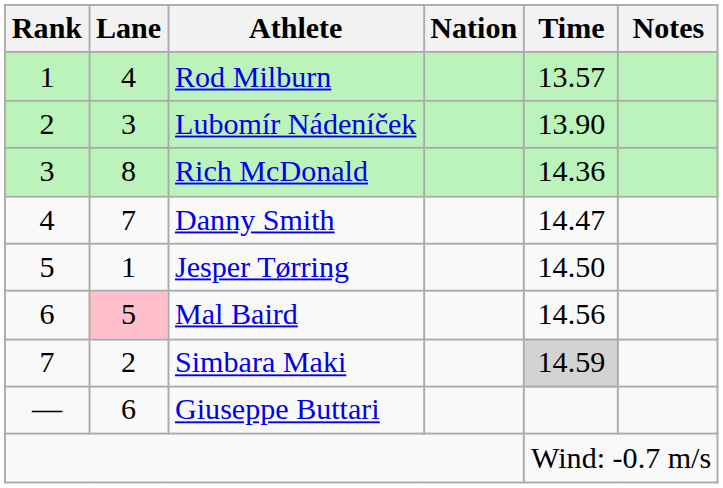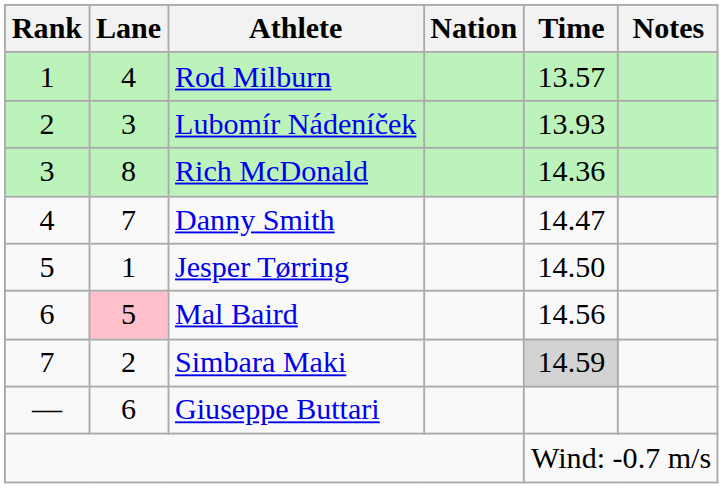Lubomír Nádeníček | Time: 13.90 -> 13.93
